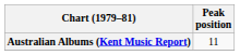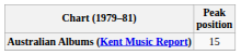Australian Albums (Kent Music Report) | Peak position: 11 -> 15
